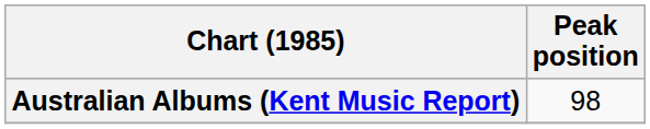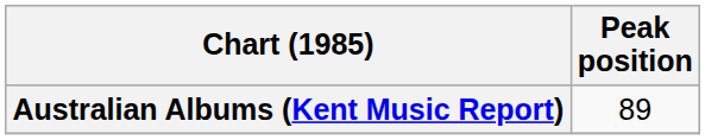Australian Albums (Kent Music Report) | Peak position: 98 -> 89
